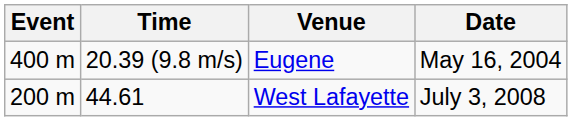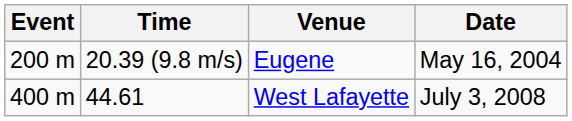20.39 (9.8 m/s) | Event: 400 m -> 200 m
44.61 | Event: 200 m -> 400 m
